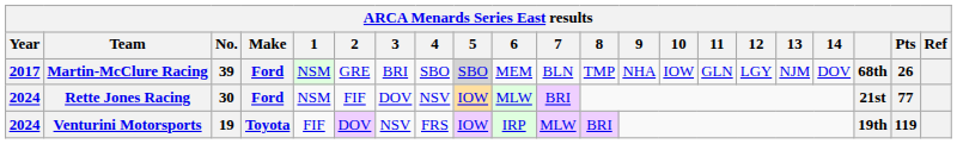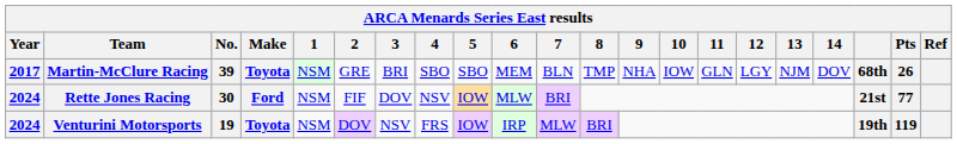Martin-McClure Racing | Make: Ford -> Toyota
Martin-McClure Racing | 5: lightgrey background -> no background
Venturini Motorsports | 1: FIF -> NSM
